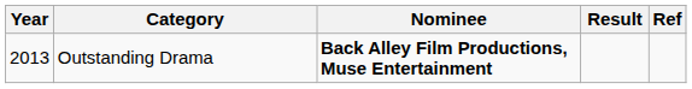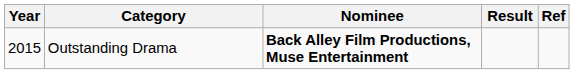Outstanding Drama | Year: 2013 -> 2015
